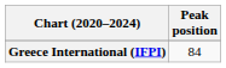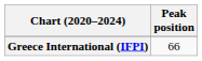Greece International (IFPI) | Peak position: 84 -> 66
